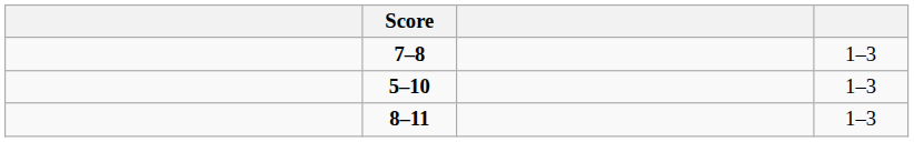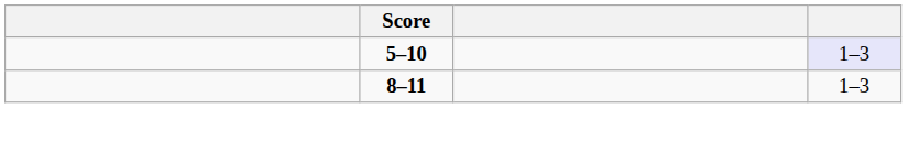- row: 7–8 | 1–3
5–10 | column 4: no background -> lavender background
